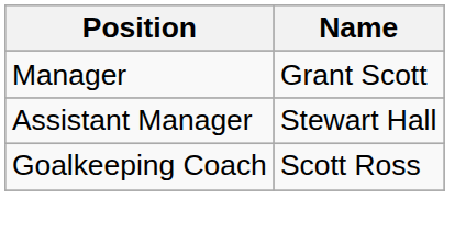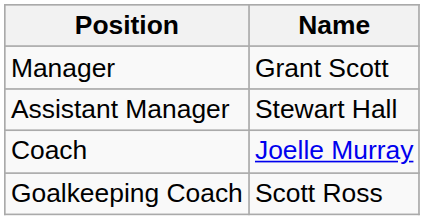+ row: Coach | Joelle Murray
